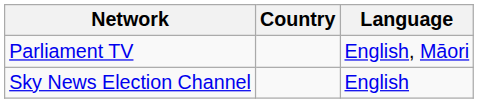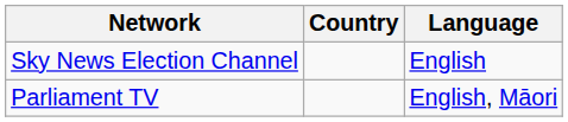rows swapped: Sky News Election Channel <-> Parliament TV
